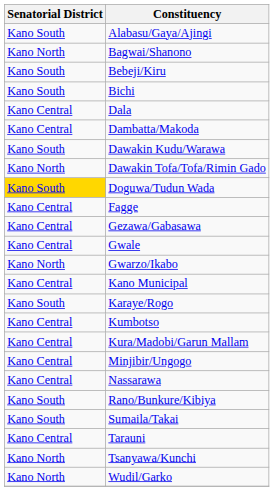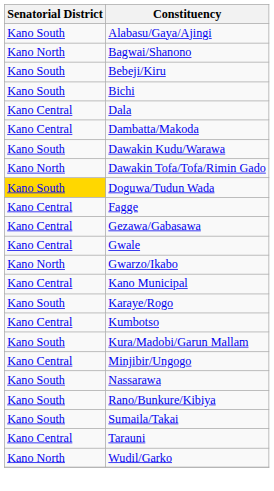Kura/Madobi/Garun Mallam | Senatorial District: Kano Central -> Kano South
Nassarawa | Senatorial District: Kano Central -> Kano South
- row: Kano North | Tsanyawa/Kunchi
